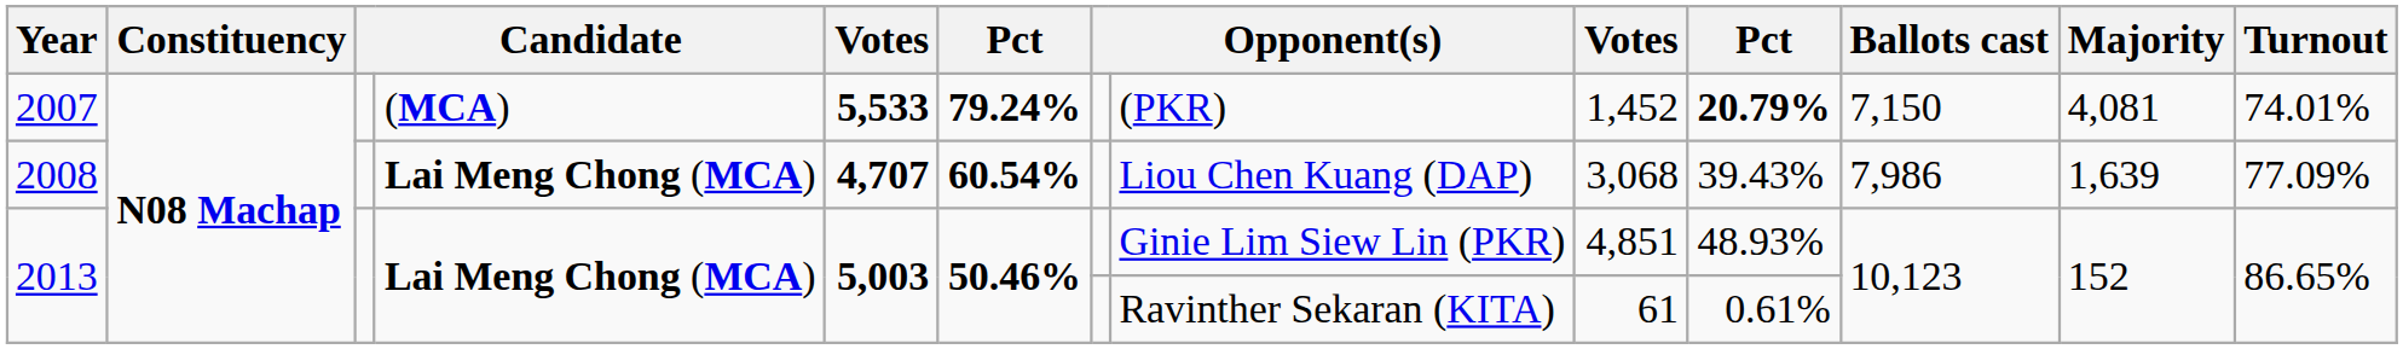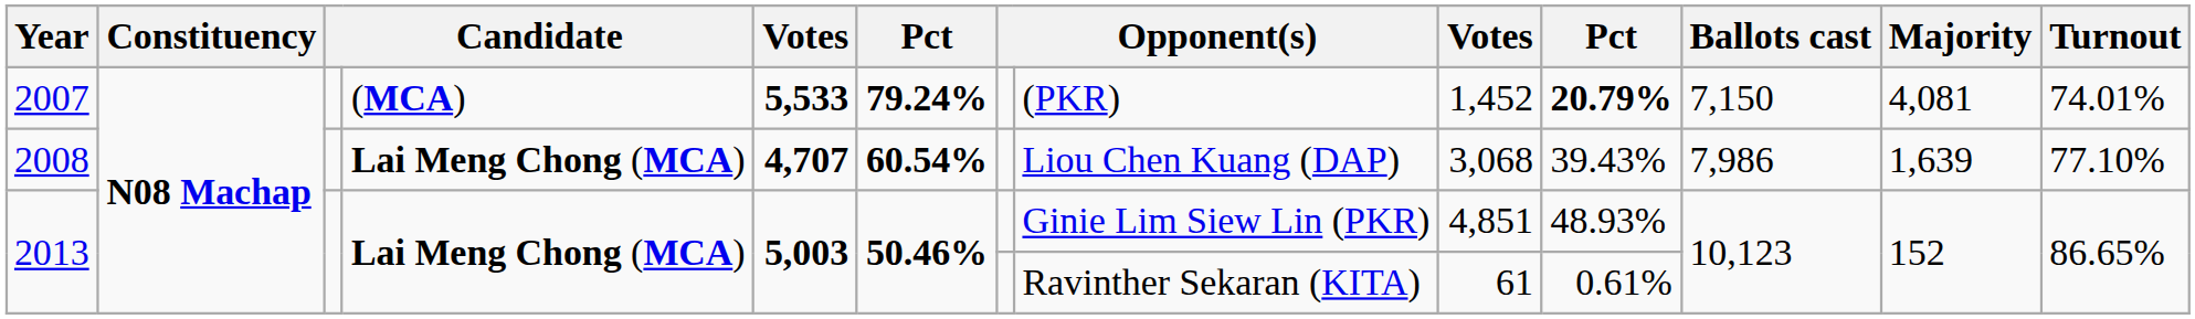2008 | Turnout: 77.09% -> 77.10%
